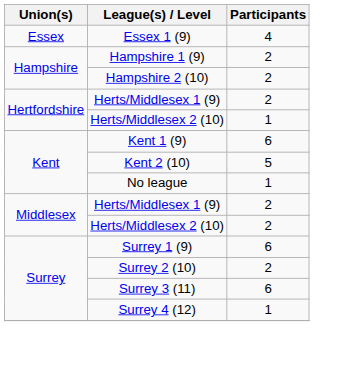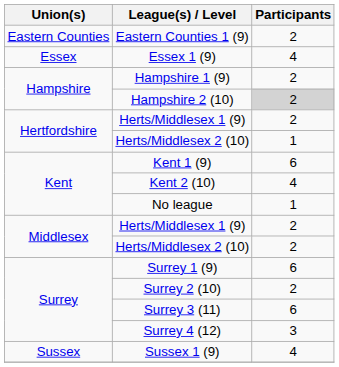+ row: Eastern Counties | Eastern Counties 1 (9) | 2
Hampshire 2 (10) | Participants: no background -> lightgrey background
Kent 2 (10) | Participants: 5 -> 4
Surrey 4 (12) | Participants: 1 -> 3
+ row: Sussex | Sussex 1 (9) | 4
